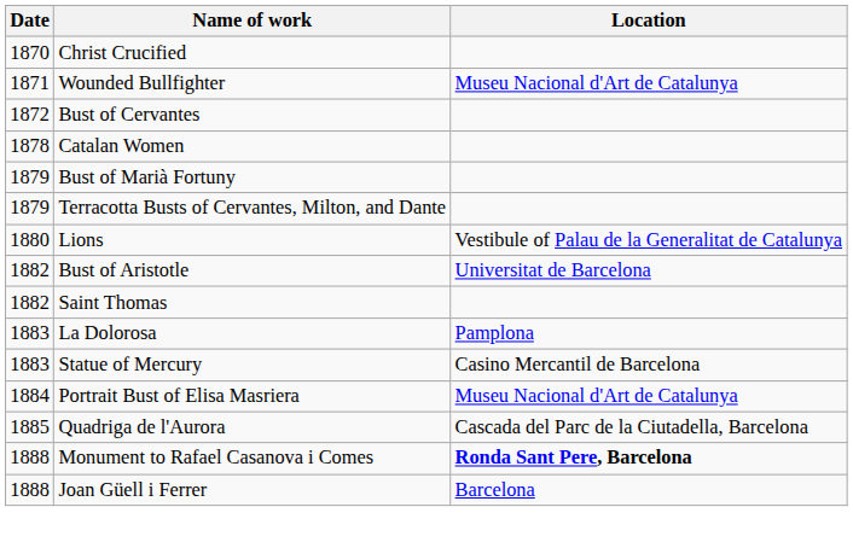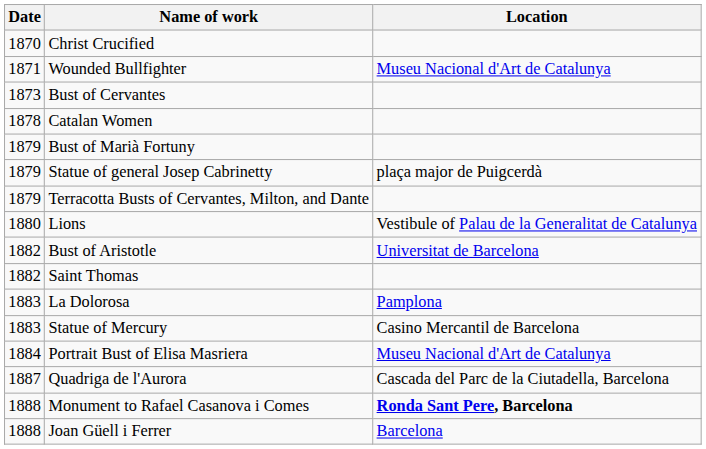Bust of Cervantes | Date: 1872 -> 1873
+ row: 1879 | Statue of general Josep Cabrinetty | plaça major de Puigcerdà
Quadriga de l'Aurora | Date: 1885 -> 1887
